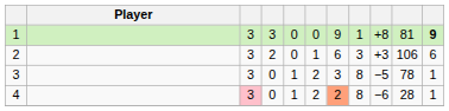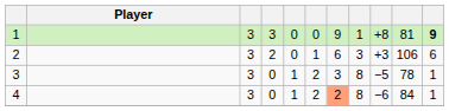4 | column 3: pink background -> no background
4 | column 10: 28 -> 84
